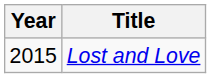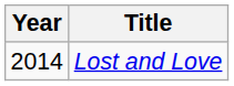Lost and Love | Year: 2015 -> 2014
